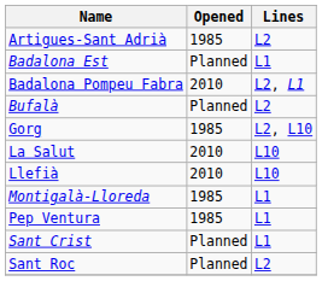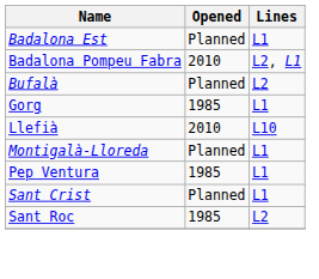- row: Artigues-Sant Adrià | 1985 | L2
Gorg | Lines: L2, L10 -> L1
- row: La Salut | 2010 | L10
Montigalà-Lloreda | Opened: 1985 -> Planned
Sant Roc | Opened: Planned -> 1985
